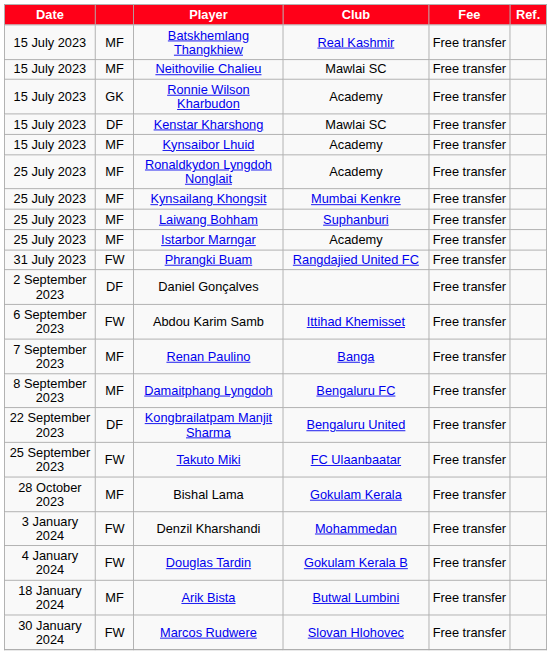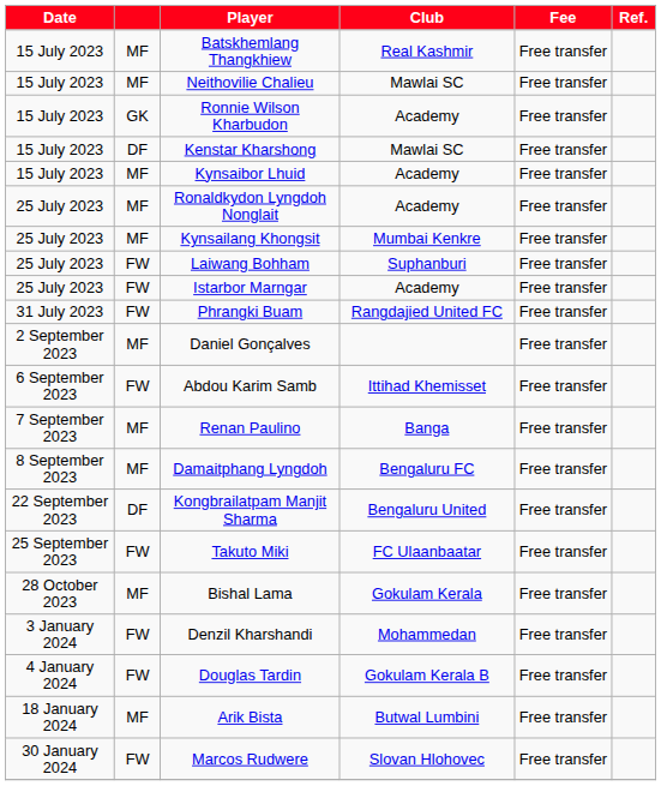Laiwang Bohham | column 2: MF -> FW
Istarbor Marngar | column 2: MF -> FW
Daniel Gonçalves | column 2: DF -> MF
